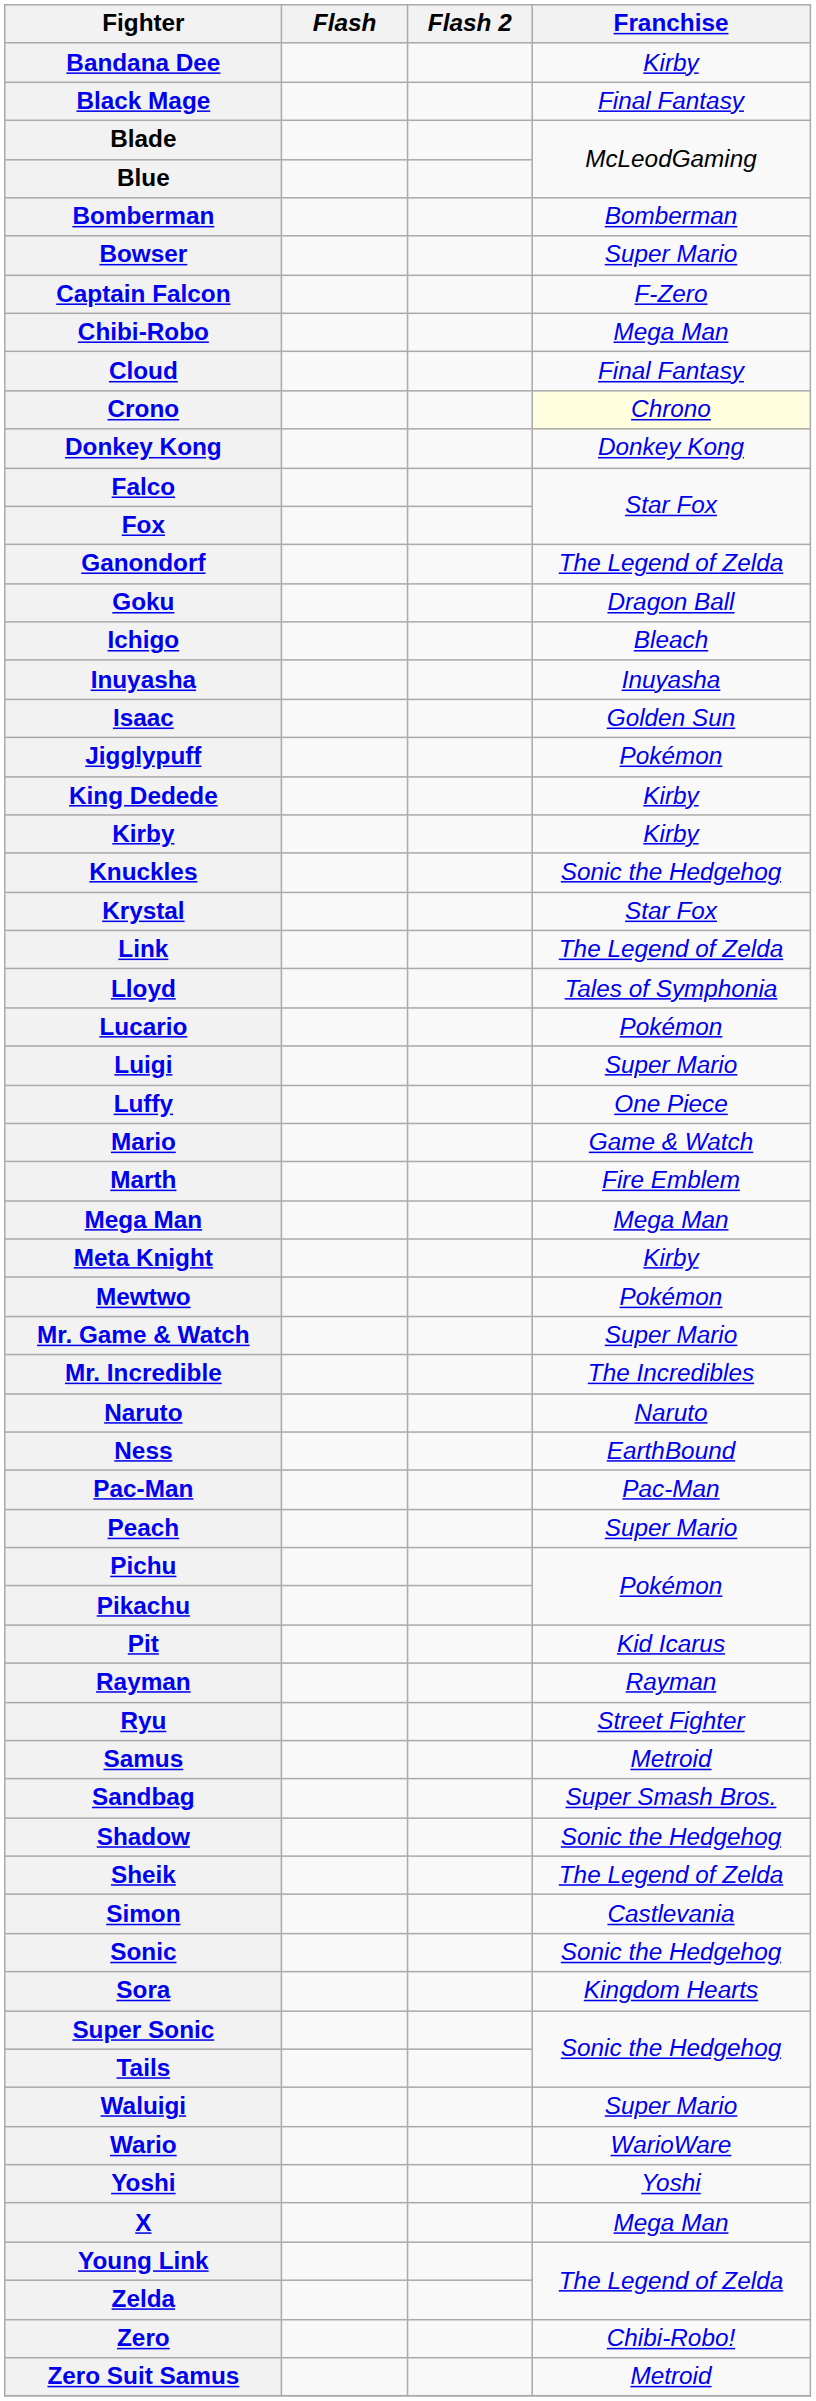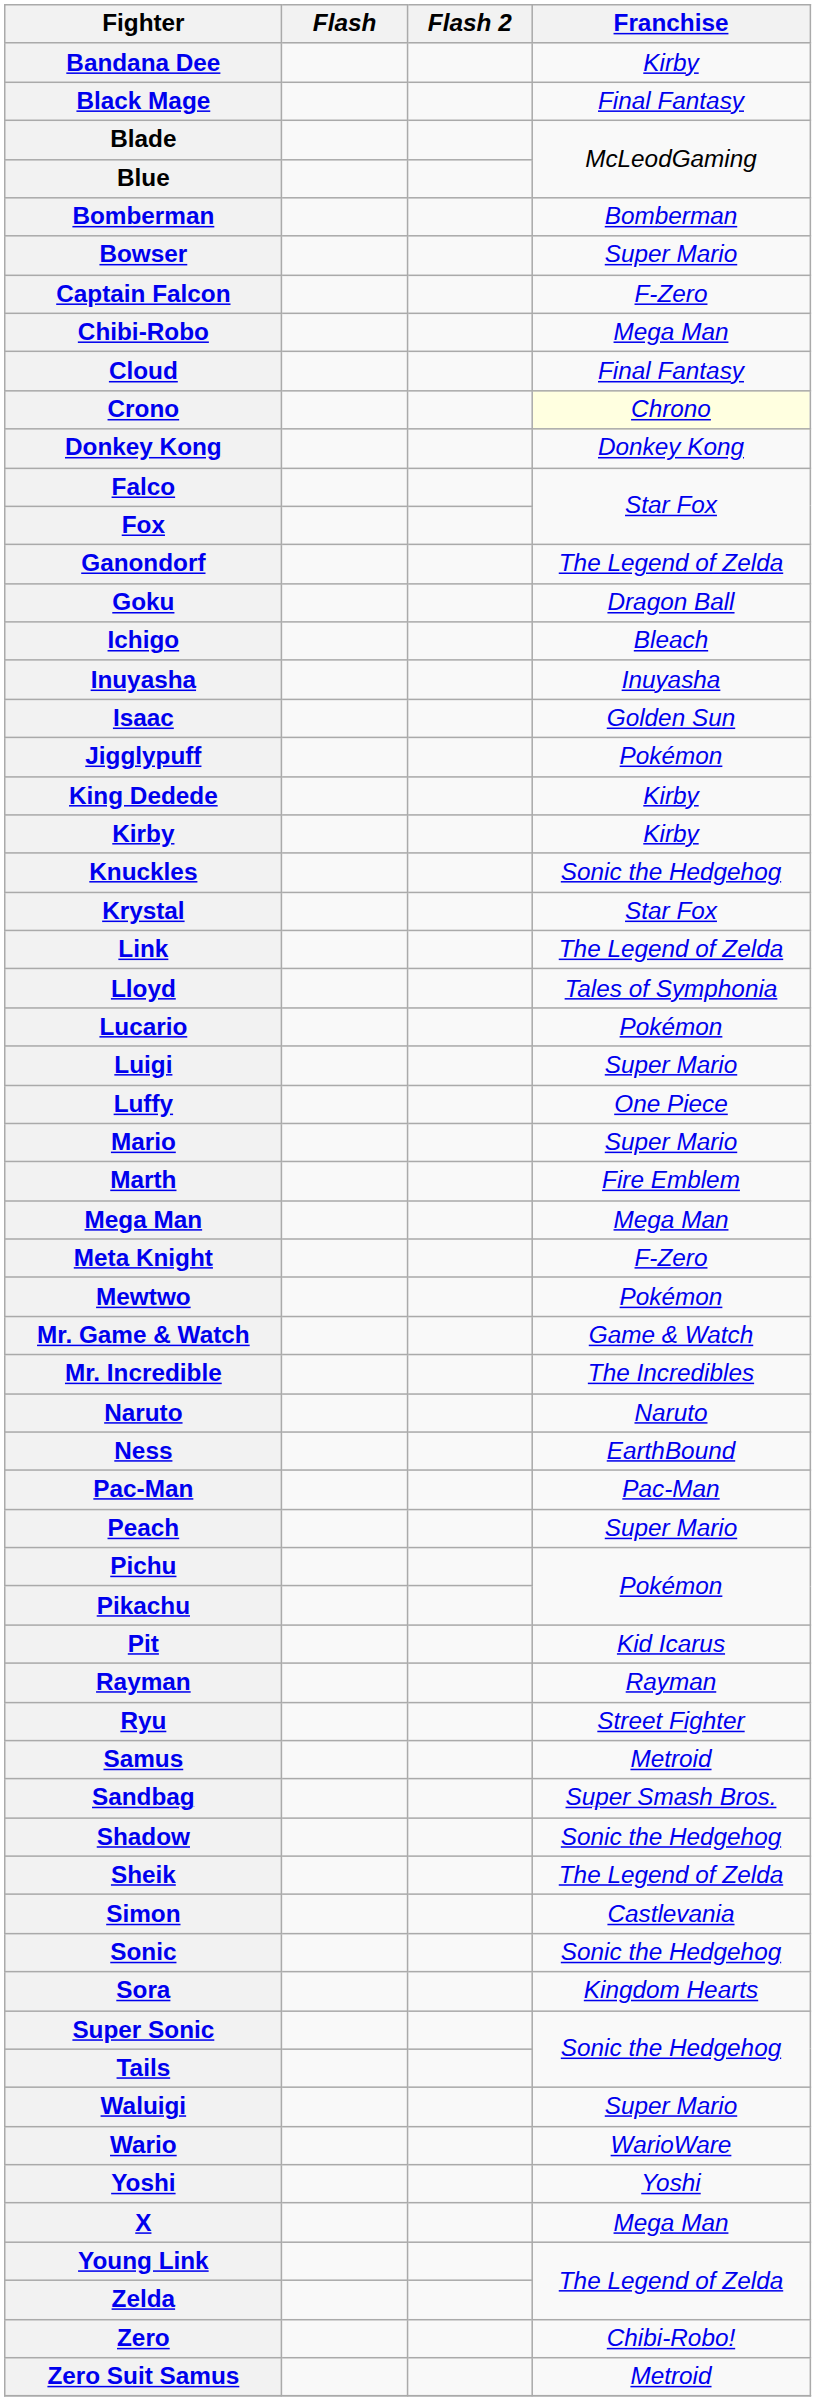Mario | Franchise: Game & Watch -> Super Mario
Meta Knight | Franchise: Kirby -> F-Zero
Mr. Game & Watch | Franchise: Super Mario -> Game & Watch
